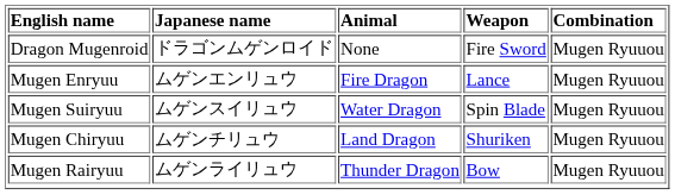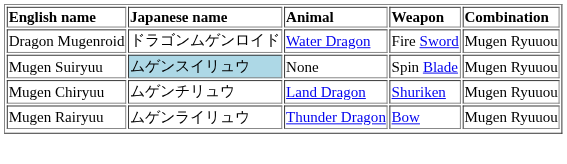Dragon Mugenroid | Animal: None -> Water Dragon
- row: Mugen Enryuu | ムゲンエンリュウ | Fire Dragon | Lance | Mugen Ryuuou
Mugen Suiryuu | Japanese name: no background -> lightblue background
Mugen Suiryuu | Animal: Water Dragon -> None
